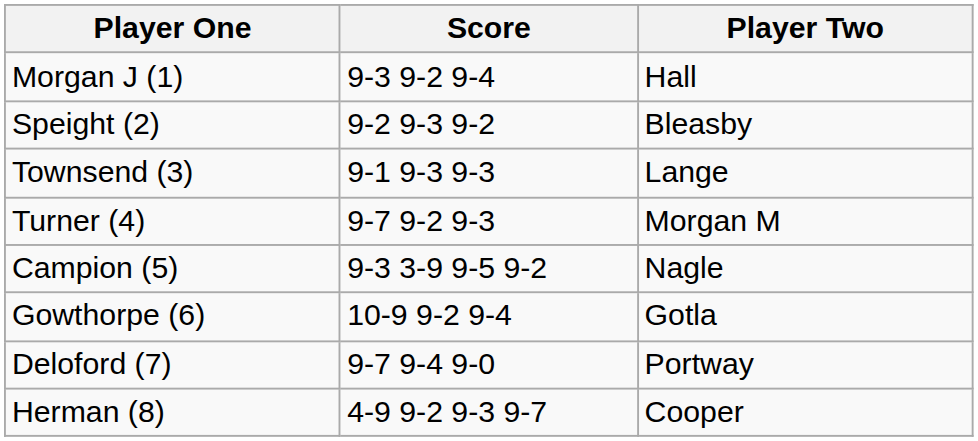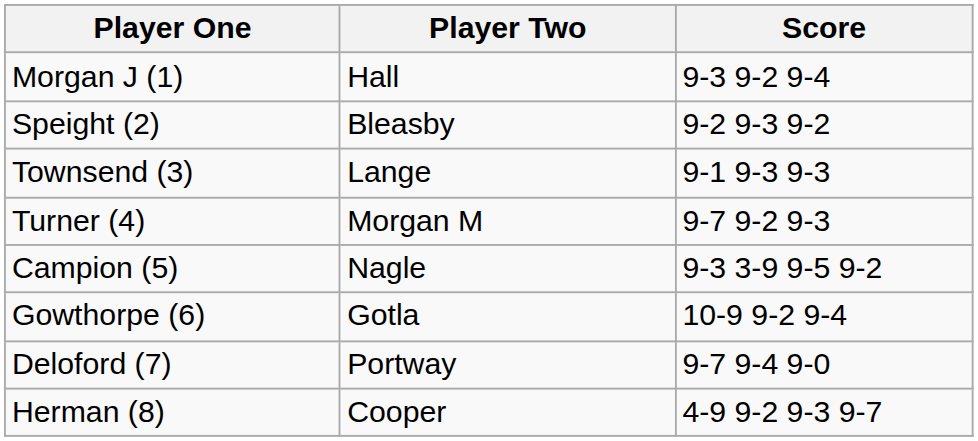columns swapped: Player Two <-> Score
